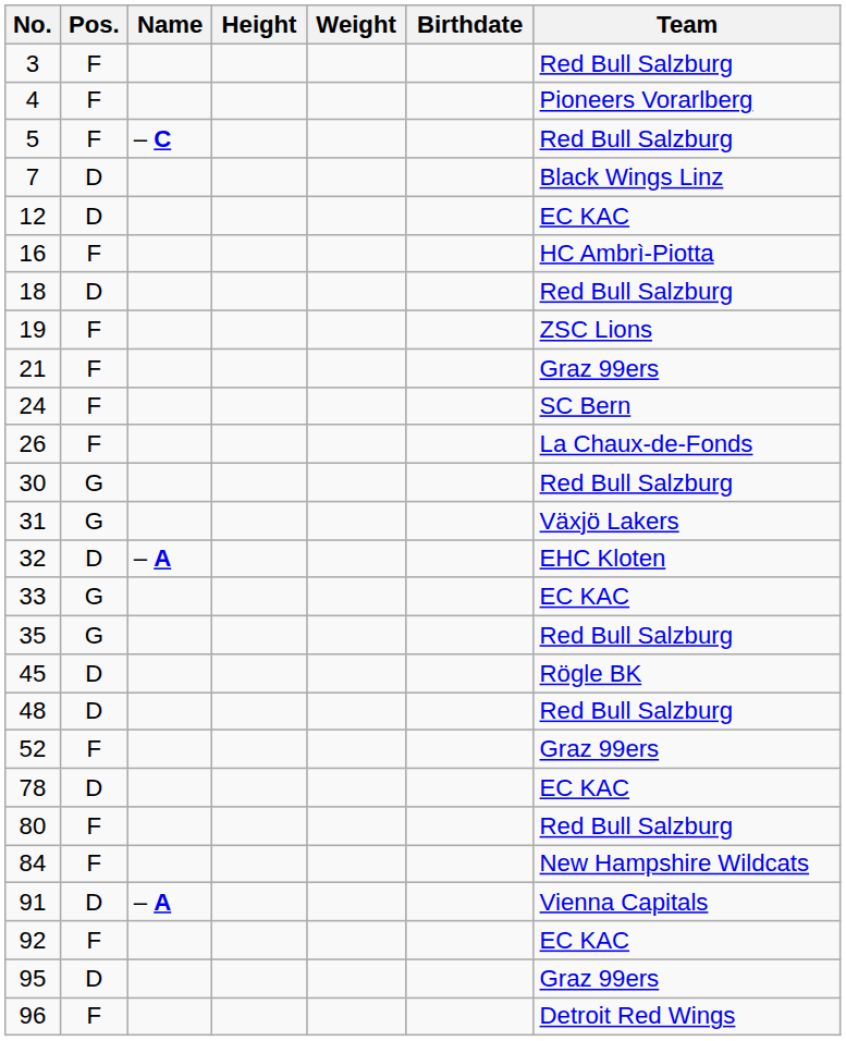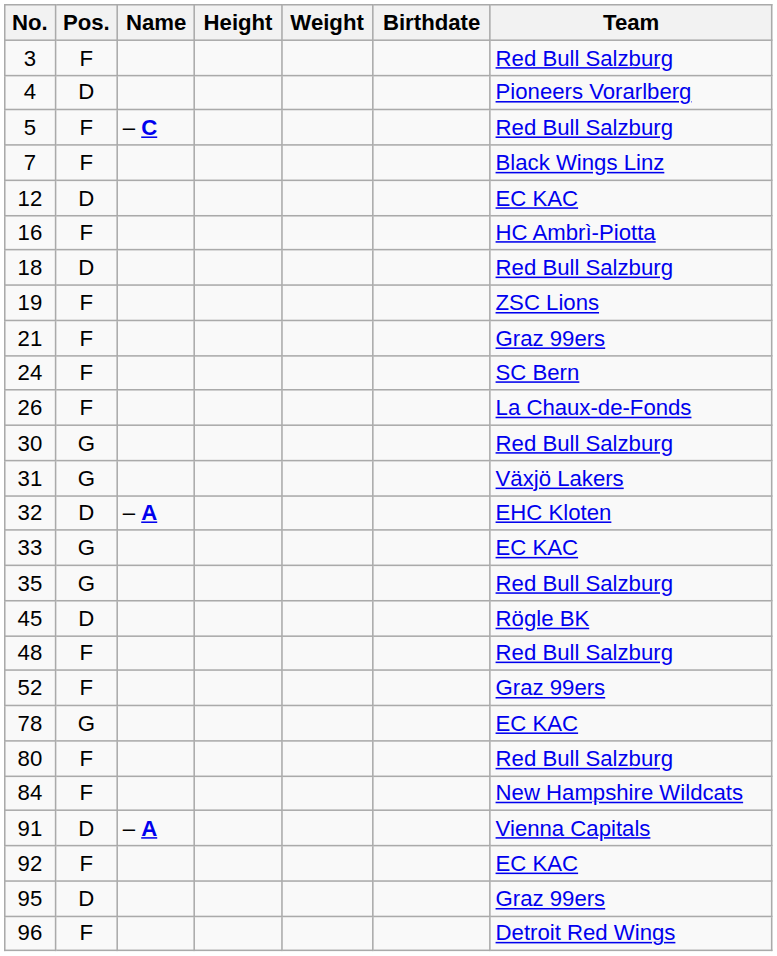4 | Pos.: F -> D
7 | Pos.: D -> F
48 | Pos.: D -> F
78 | Pos.: D -> G
